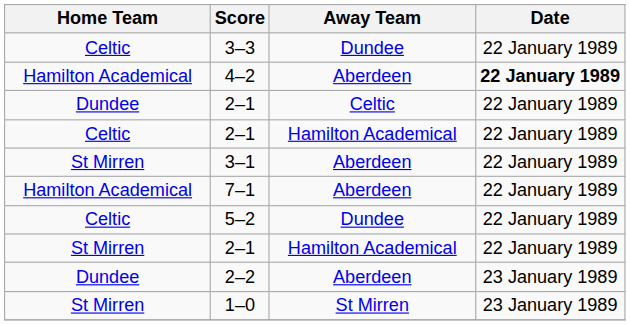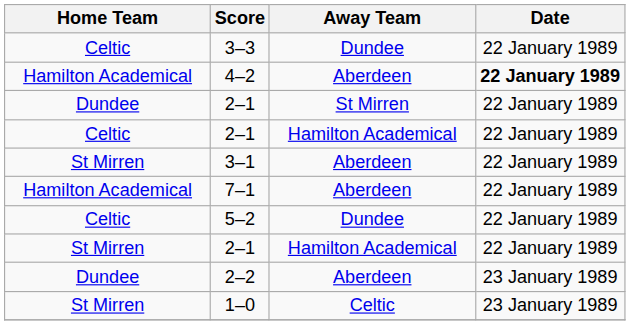Dundee / 2–1 | Away Team: Celtic -> St Mirren
1–0 | Away Team: St Mirren -> Celtic
